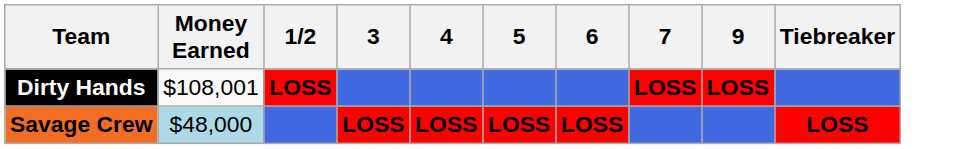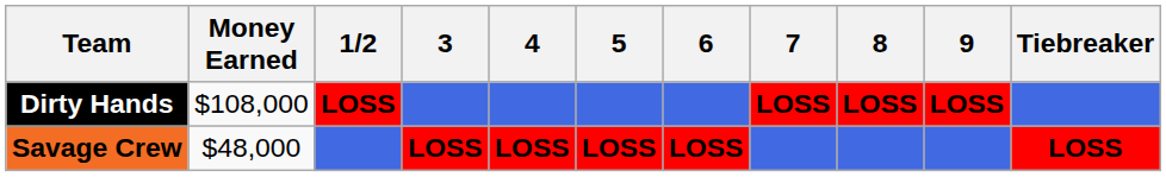+ column: 8 | LOSS
Dirty Hands | Money Earned: $108,001 -> $108,000
Savage Crew | Money Earned: lightblue background -> no background
